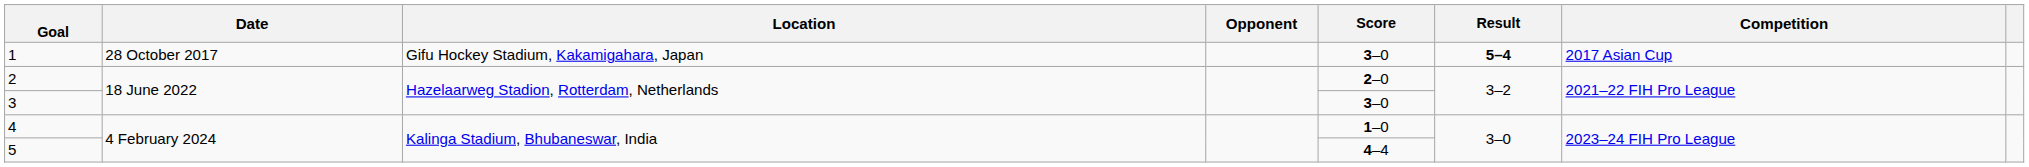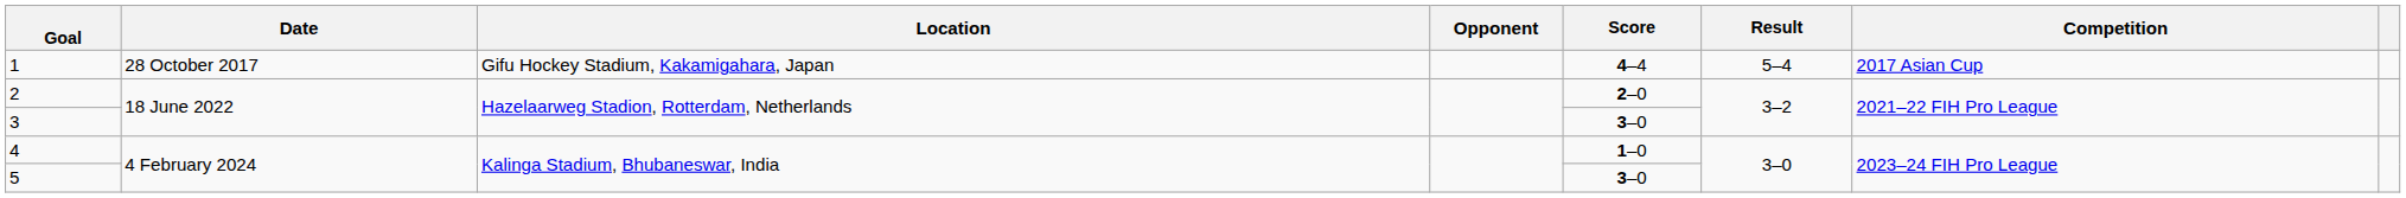1 | Score: 3–0 -> 4–4
1 | Result: bold -> normal
5 | Score: 4–4 -> 3–0
